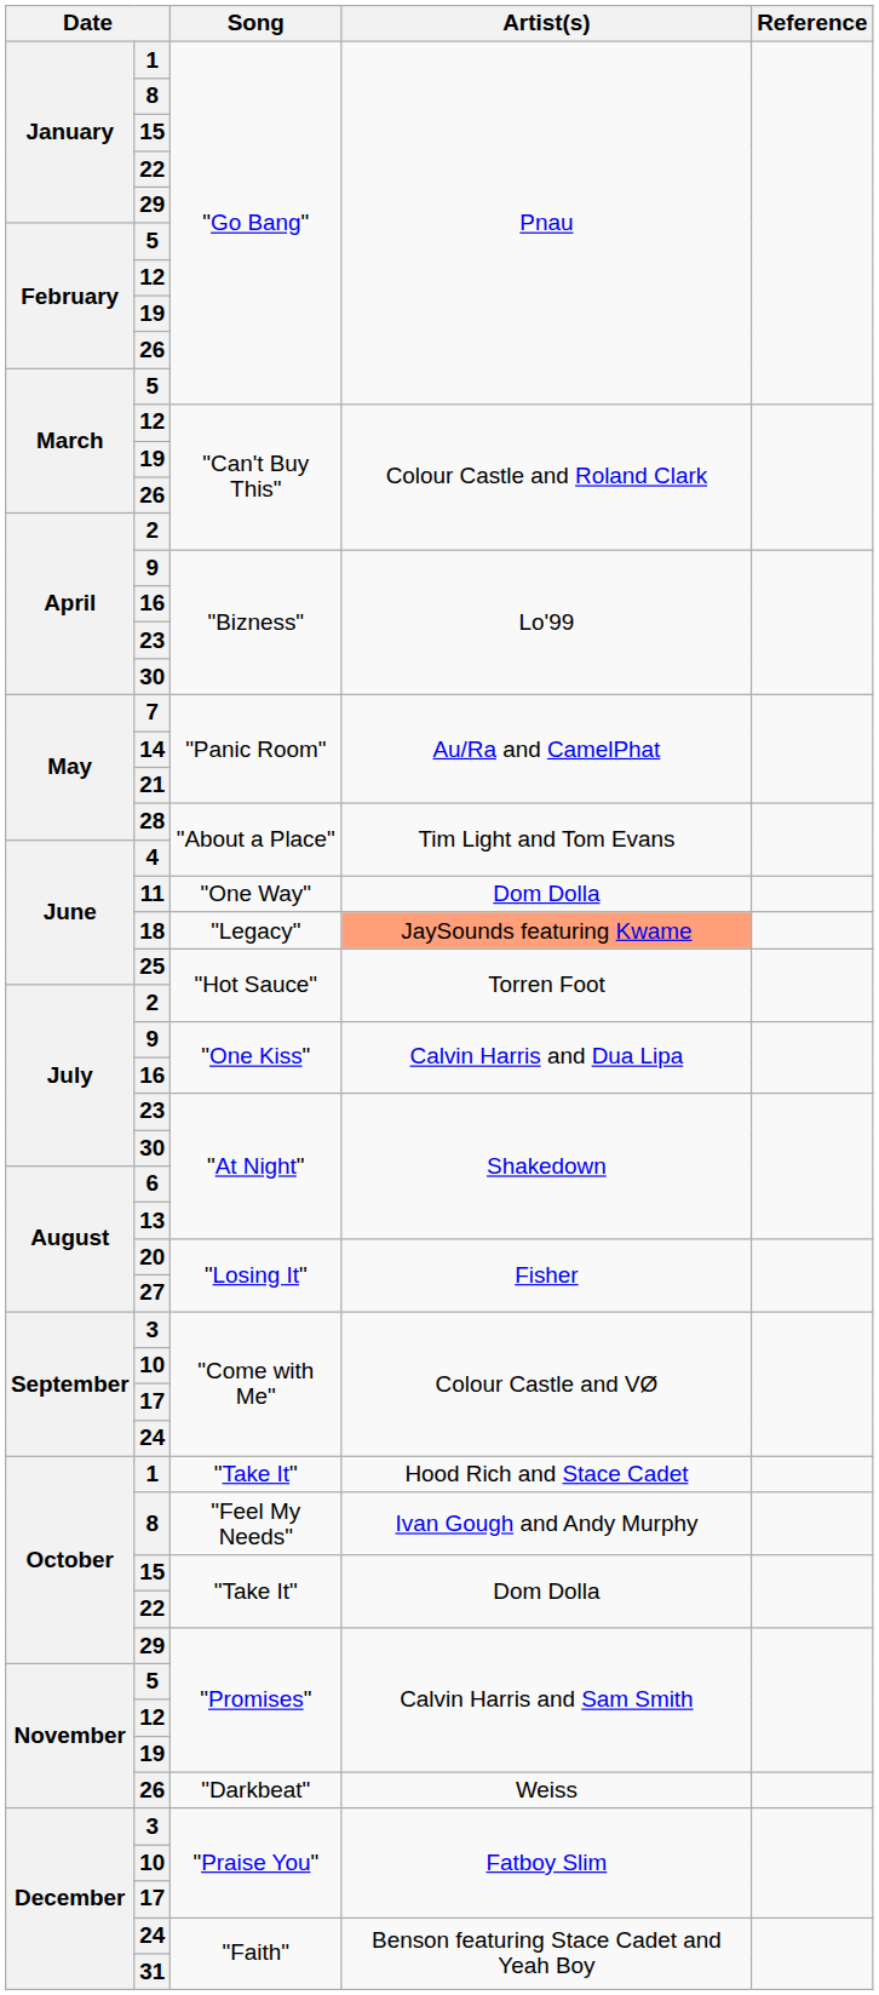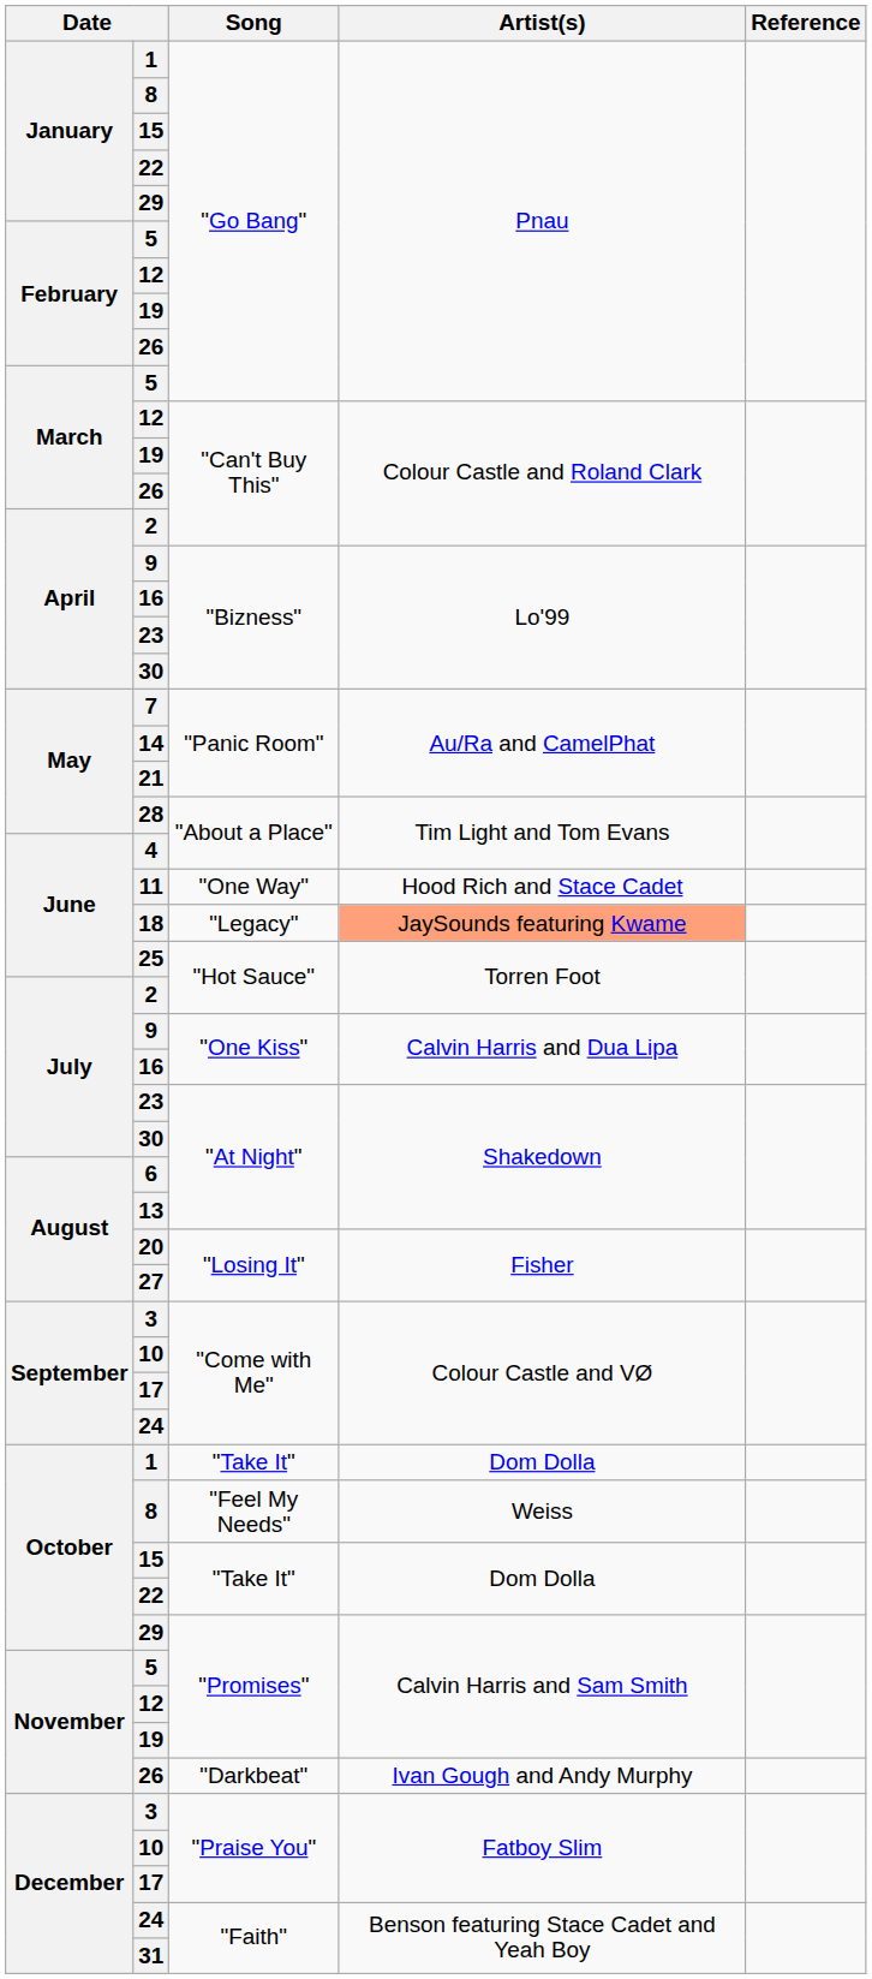"One Way" | Artist(s): Dom Dolla -> Hood Rich and Stace Cadet
1 / "Take It" | Artist(s): Hood Rich and Stace Cadet -> Dom Dolla
"Feel My Needs" | Artist(s): Ivan Gough and Andy Murphy -> Weiss
"Darkbeat" | Artist(s): Weiss -> Ivan Gough and Andy Murphy
